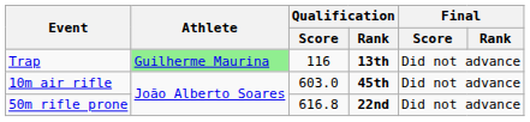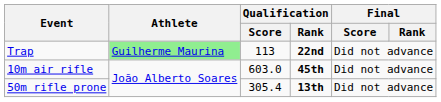Trap | Qualification / Score: 116 -> 113
Trap | Qualification / Rank: 13th -> 22nd
50m rifle prone | Qualification / Score: 616.8 -> 305.4
50m rifle prone | Qualification / Rank: 22nd -> 13th
